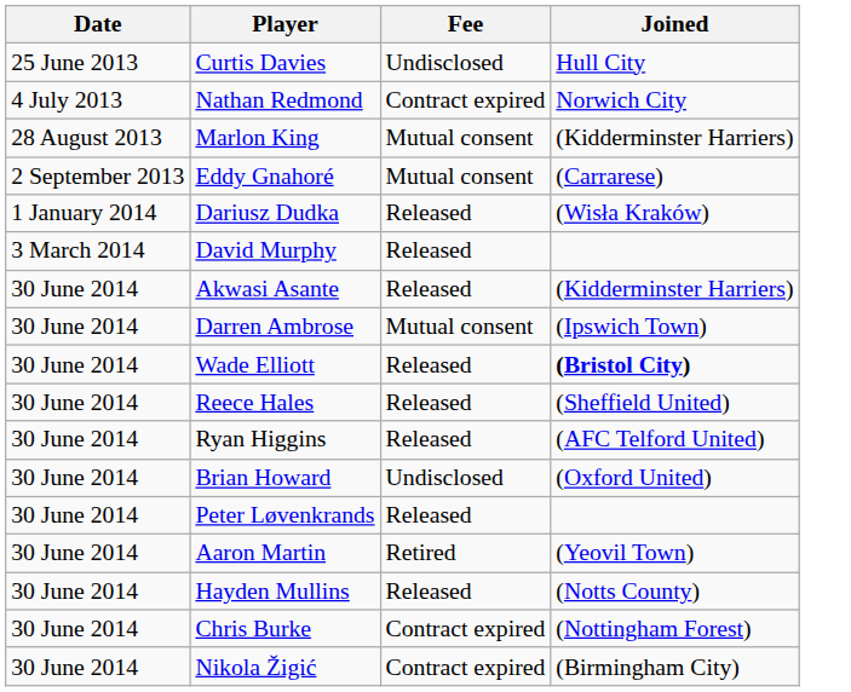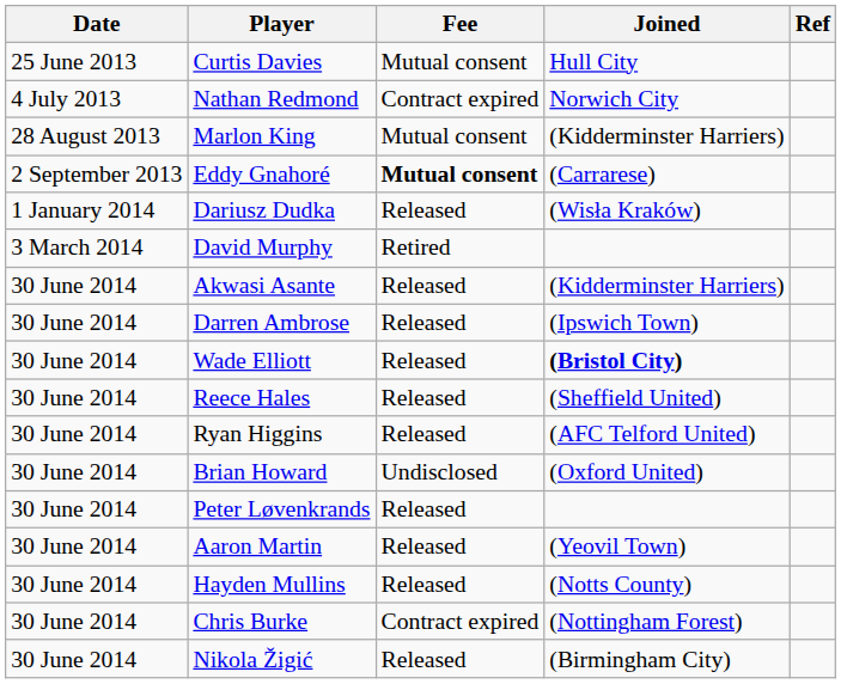+ column: Ref
Curtis Davies | Fee: Undisclosed -> Mutual consent
Eddy Gnahoré | Fee: normal -> bold
David Murphy | Fee: Released -> Retired
Darren Ambrose | Fee: Mutual consent -> Released
Aaron Martin | Fee: Retired -> Released
Nikola Žigić | Fee: Contract expired -> Released
